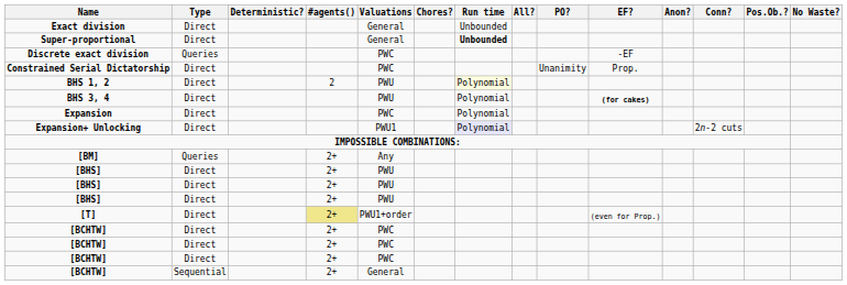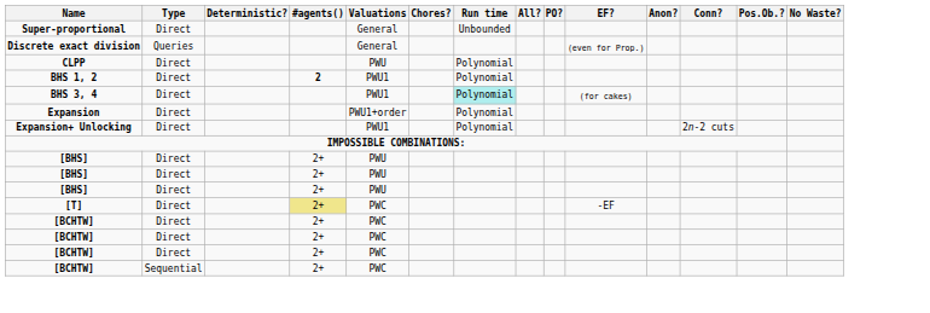- row: Exact division | Direct | General | Unbounded
Super-proportional | Run time: bold -> normal
Discrete exact division | Valuations: PWC -> General
Discrete exact division | EF?: -EF -> (even for Prop.)
- row: Constrained Serial Dictatorship | Direct | PWC | Unanimity | Prop.
+ row: CLPP | Direct | PWU | Polynomial
BHS 1, 2 | #agents(): normal -> bold
BHS 1, 2 | Valuations: PWU -> PWU1
BHS 1, 2 | Run time: lightyellow background -> no background
BHS 3, 4 | Valuations: PWU -> PWU1
BHS 3, 4 | Run time: no background -> paleturquoise background
BHS 3, 4 | EF?: bold -> normal
Expansion | Valuations: PWC -> PWU1+order
Expansion+ Unlocking | Run time: lavender background -> no background
- row: [BM] | Queries | 2+ | Any
[T] | Valuations: PWU1+order -> PWC
[T] | EF?: (even for Prop.) -> -EF
[BCHTW] / Sequential | Valuations: General -> PWC
